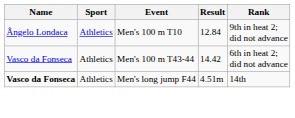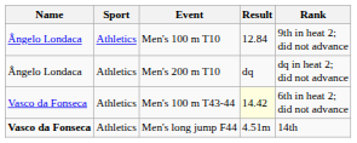+ row: Ângelo Londaca | Athletics | Men's 200 m T10 | dq | dq in heat 2; did not advance
Men's 100 m T43-44 | Result: no background -> lightyellow background
